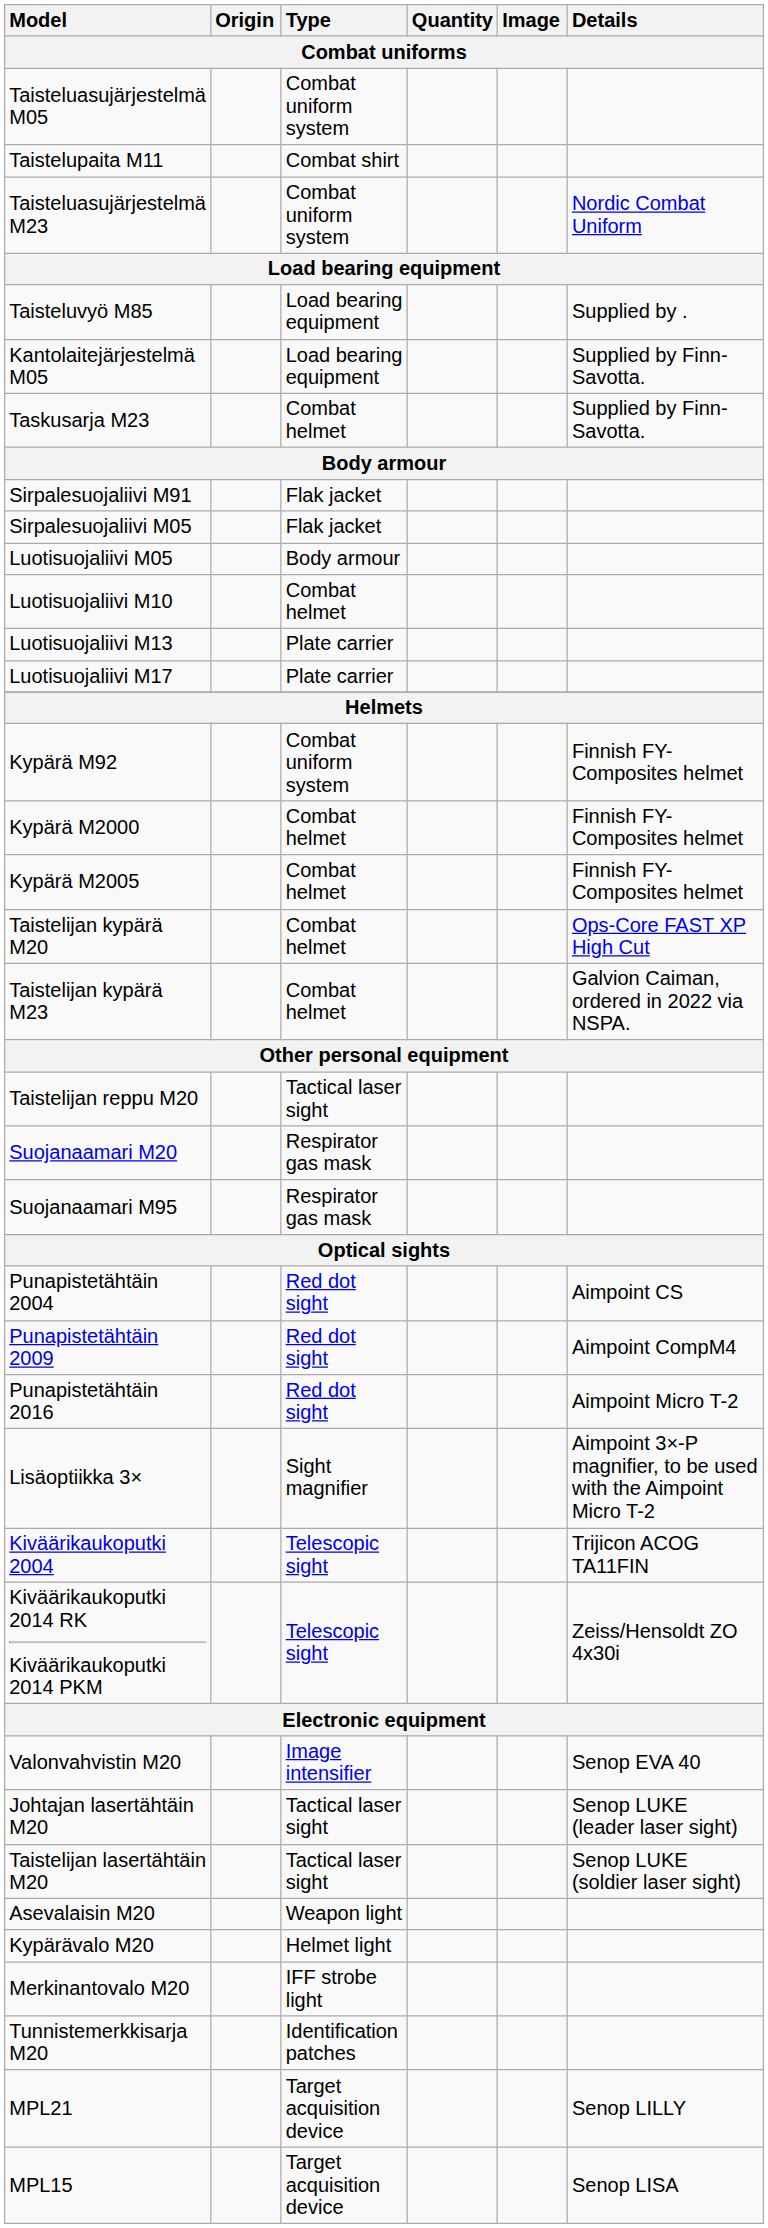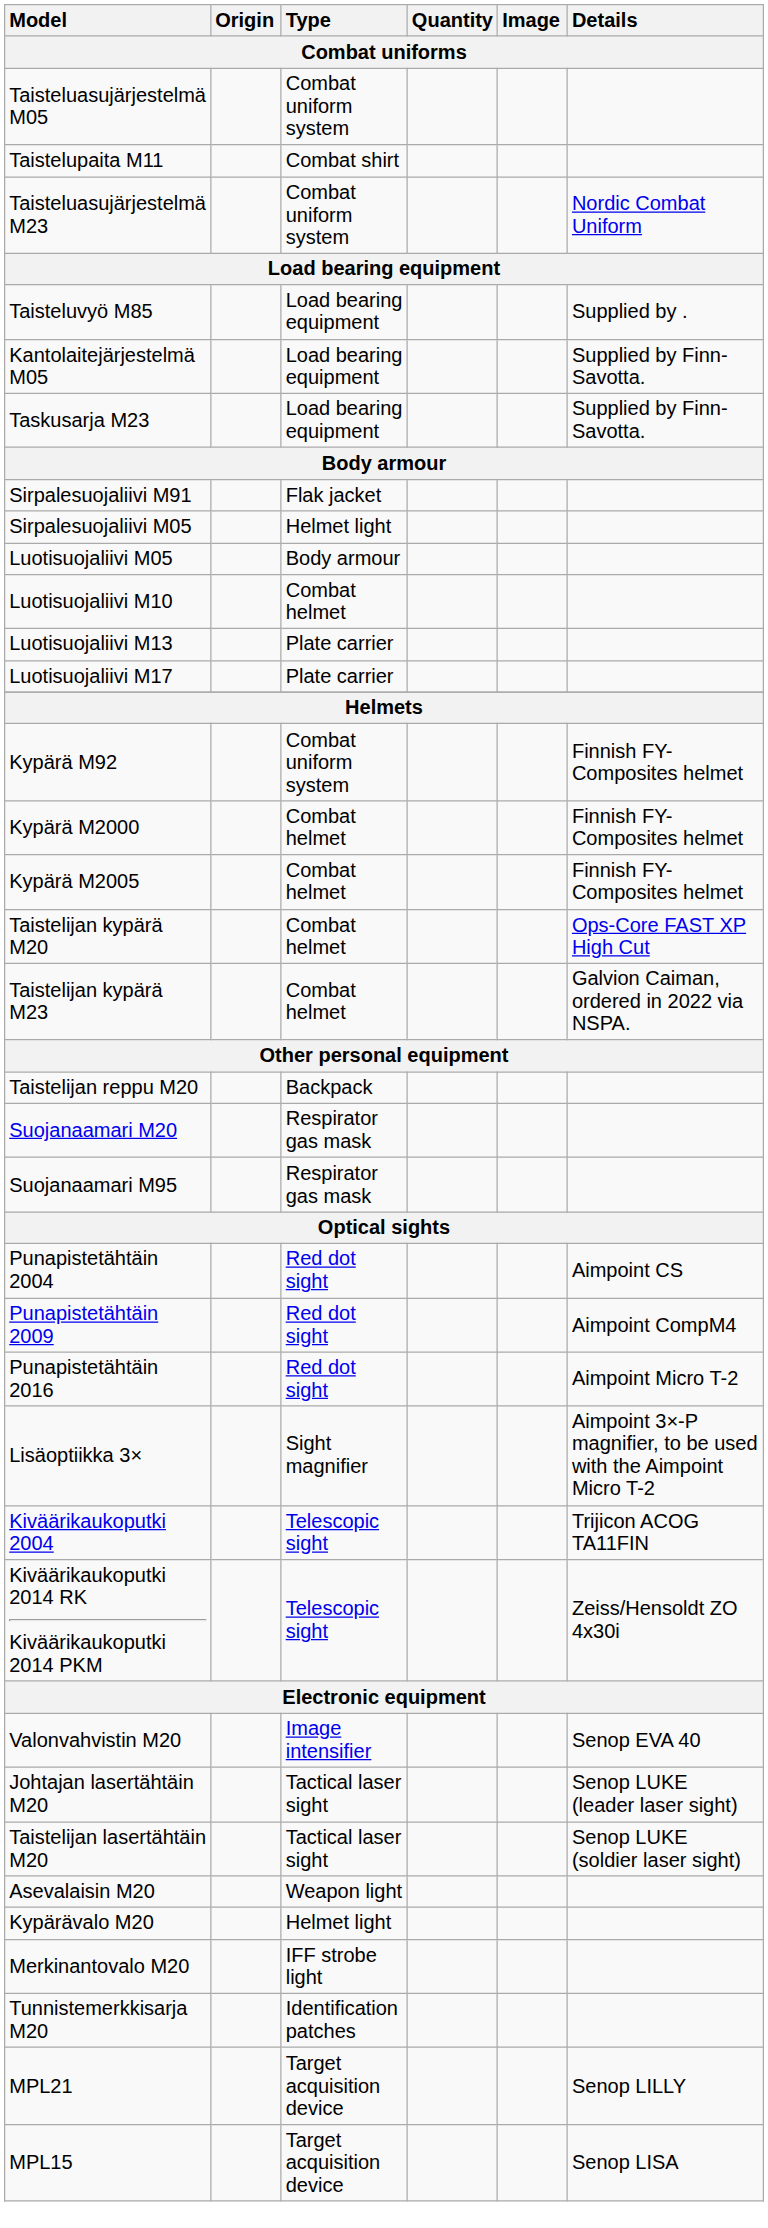Taskusarja M23 | Type: Combat helmet -> Load bearing equipment
Sirpalesuojaliivi M05 | Type: Flak jacket -> Helmet light
Taistelijan reppu M20 | Type: Tactical laser sight -> Backpack
